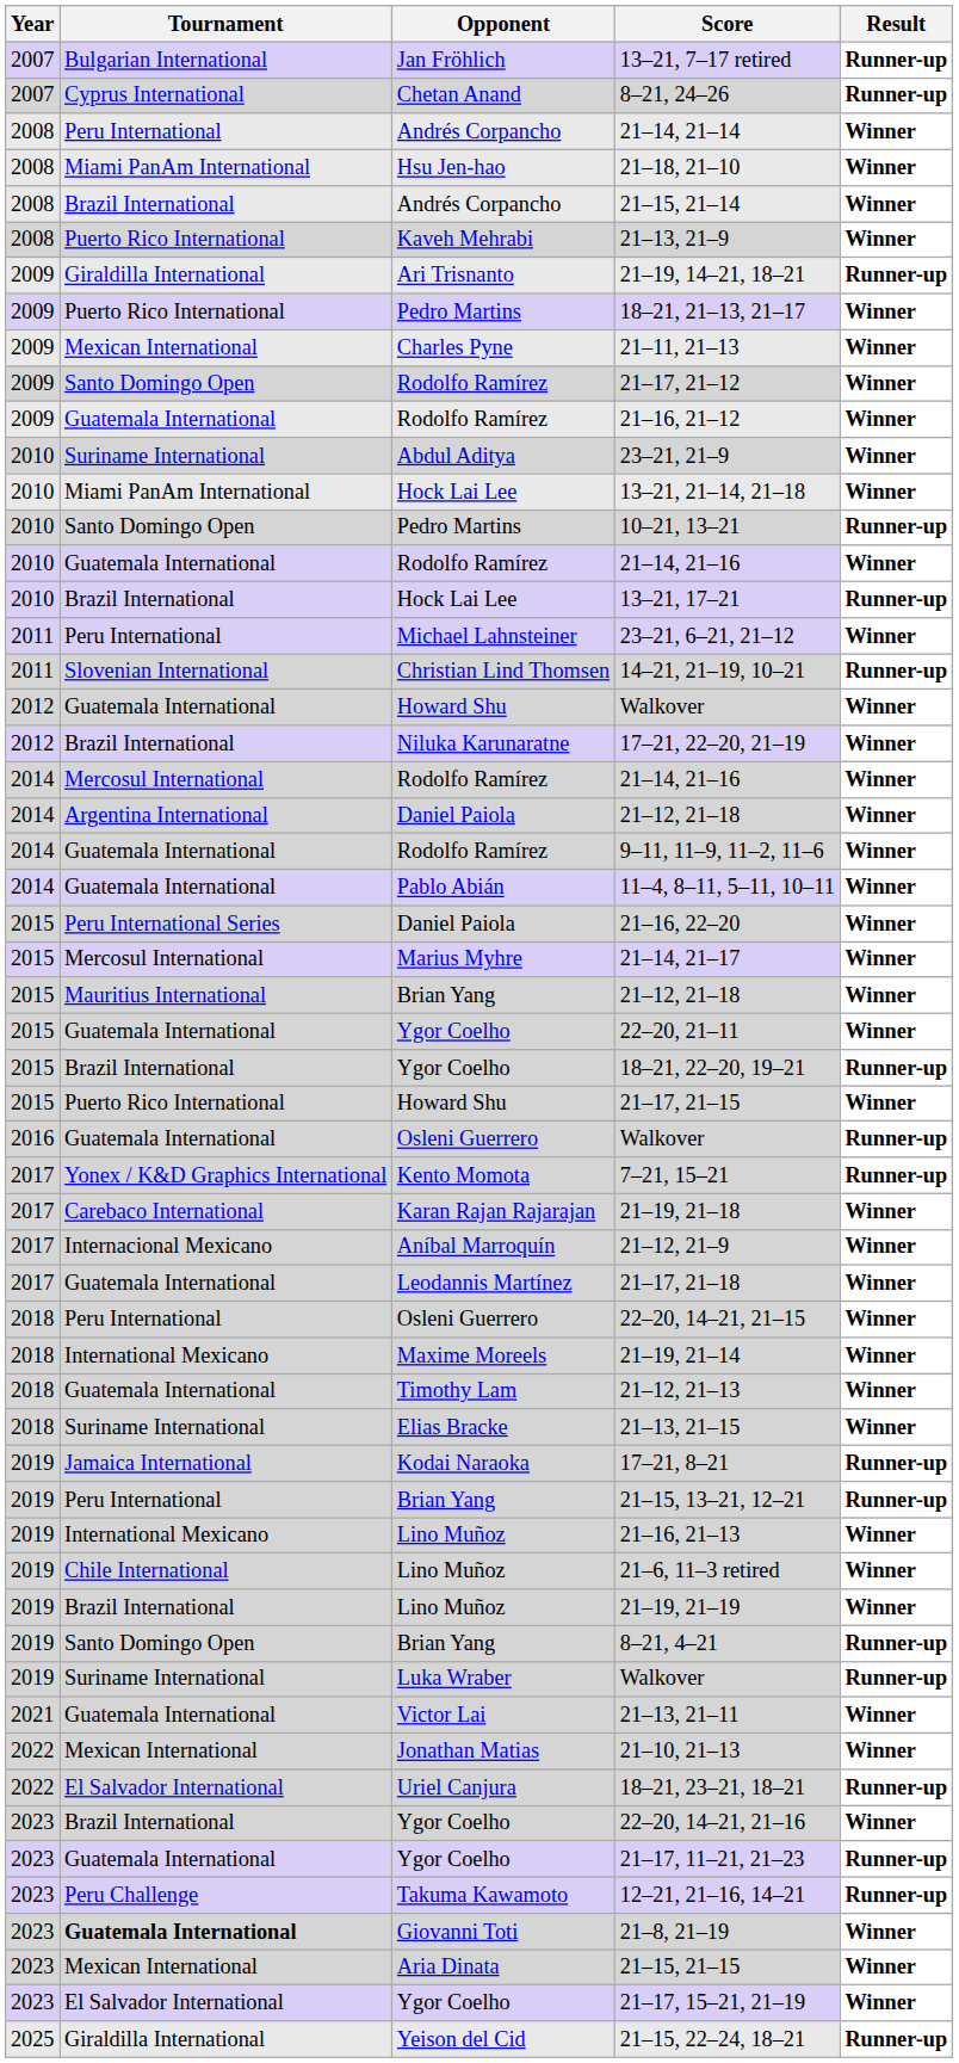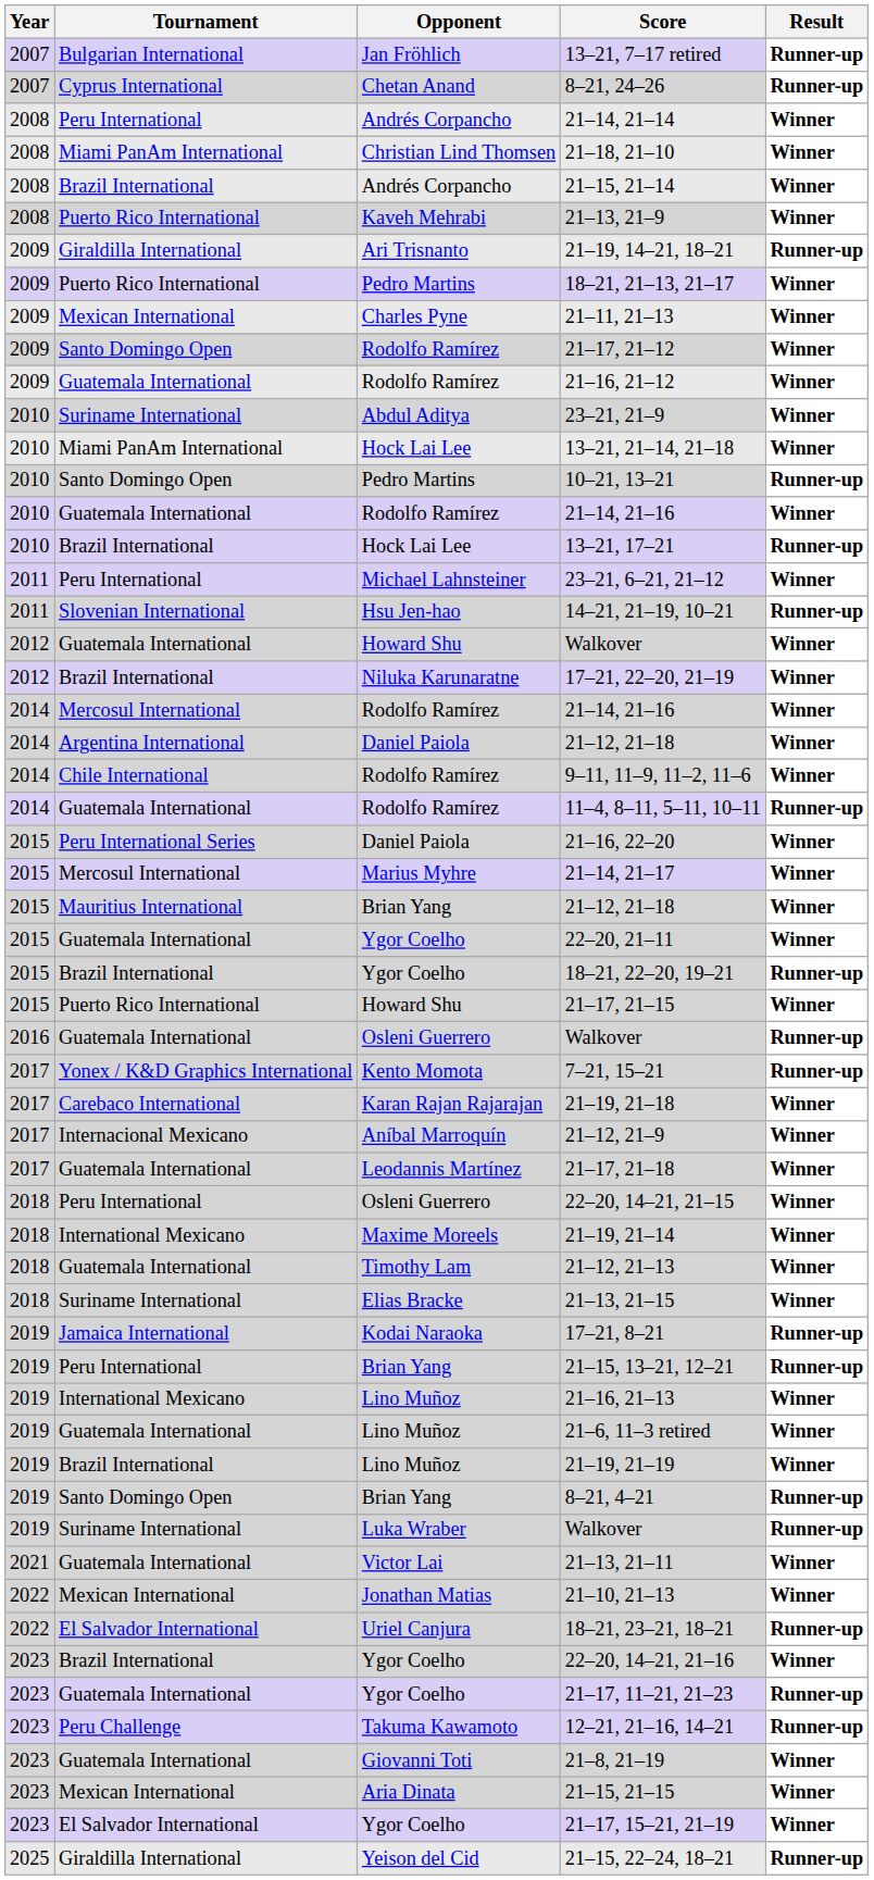21–18, 21–10 | Opponent: Hsu Jen-hao -> Christian Lind Thomsen
14–21, 21–19, 10–21 | Opponent: Christian Lind Thomsen -> Hsu Jen-hao
9–11, 11–9, 11–2, 11–6 | Tournament: Guatemala International -> Chile International
11–4, 8–11, 5–11, 10–11 | Opponent: Pablo Abián -> Rodolfo Ramírez
11–4, 8–11, 5–11, 10–11 | Result: Winner -> Runner-up
21–6, 11–3 retired | Tournament: Chile International -> Guatemala International
21–8, 21–19 | Tournament: bold -> normal
